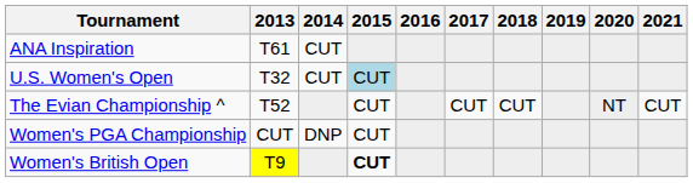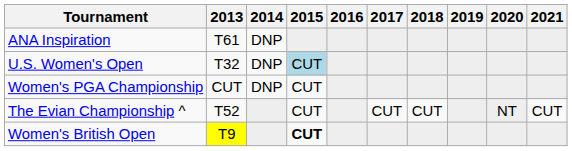ANA Inspiration | 2014: CUT -> DNP
U.S. Women's Open | 2014: CUT -> DNP
rows swapped: Women's PGA Championship <-> The Evian Championship ^
